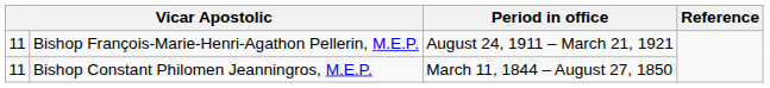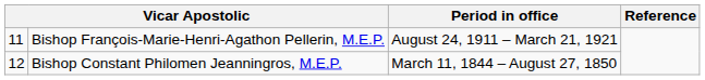Bishop Constant Philomen Jeanningros, M.E.P. | column 1: 11 -> 12
